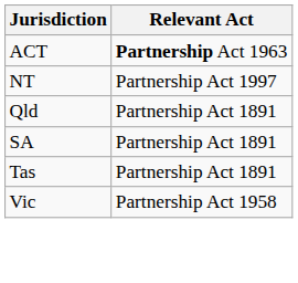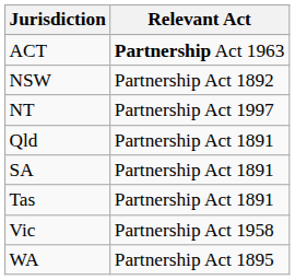+ row: NSW | Partnership Act 1892
+ row: WA | Partnership Act 1895
